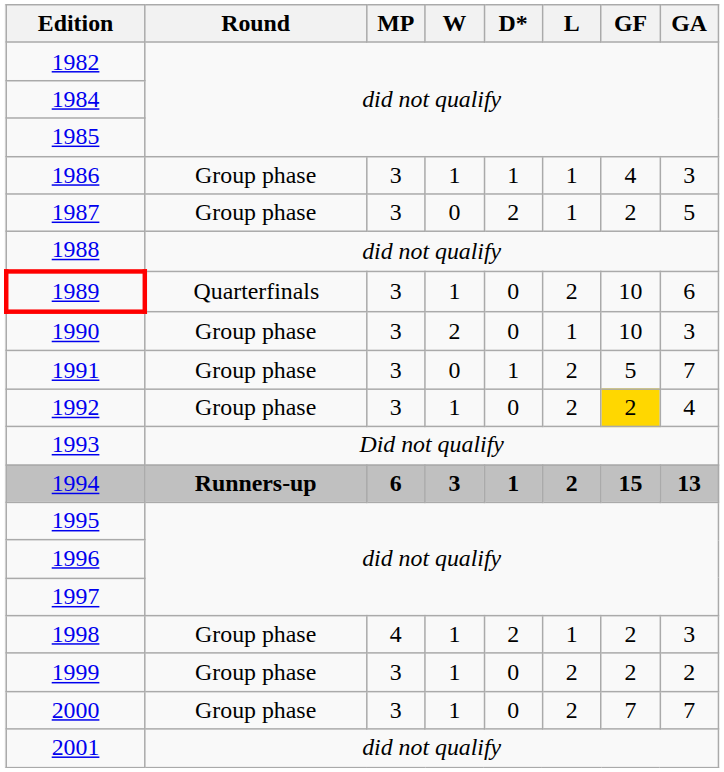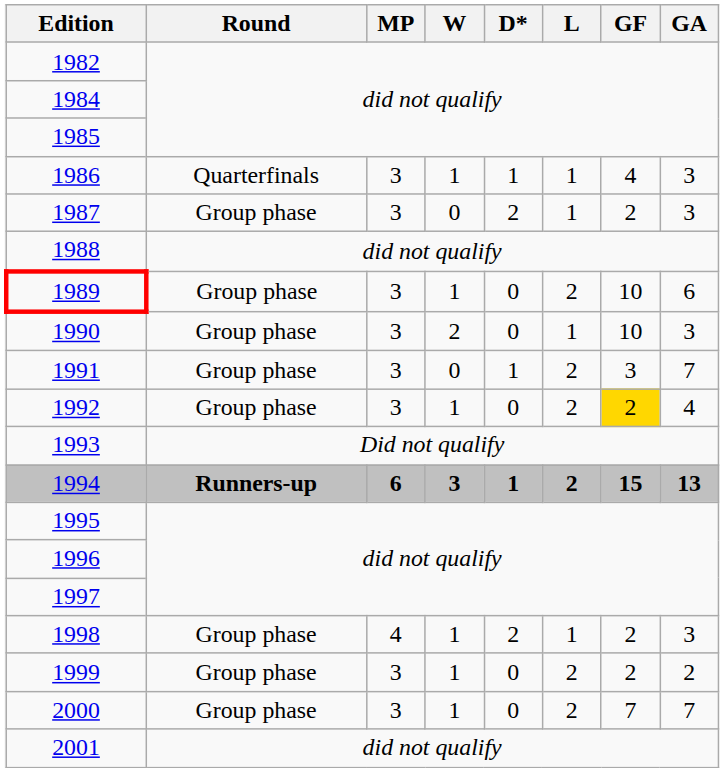1986 | Round: Group phase -> Quarterfinals
1987 | GA: 5 -> 3
1989 | Round: Quarterfinals -> Group phase
1991 | GF: 5 -> 3
